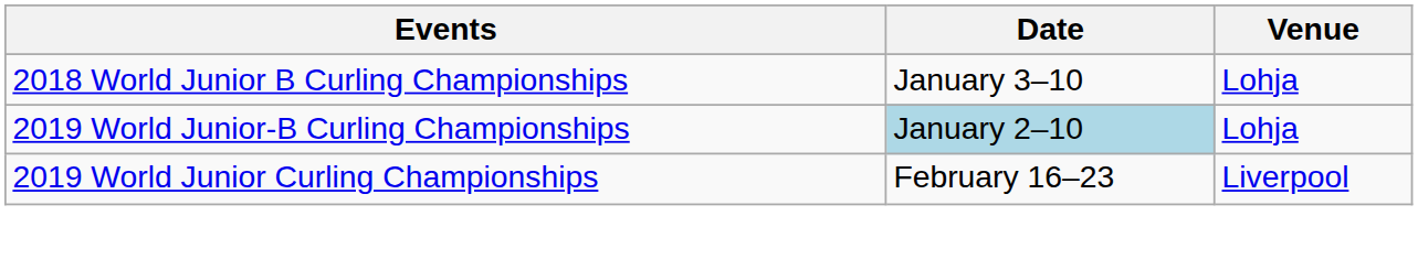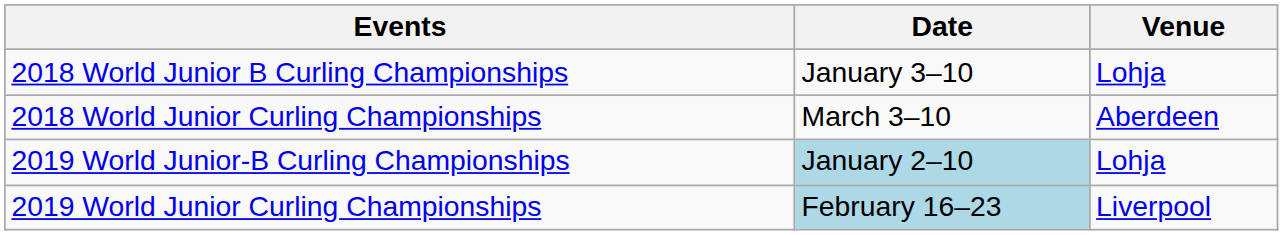+ row: 2018 World Junior Curling Championships | March 3–10 | Aberdeen
2019 World Junior Curling Championships | Date: no background -> lightblue background
